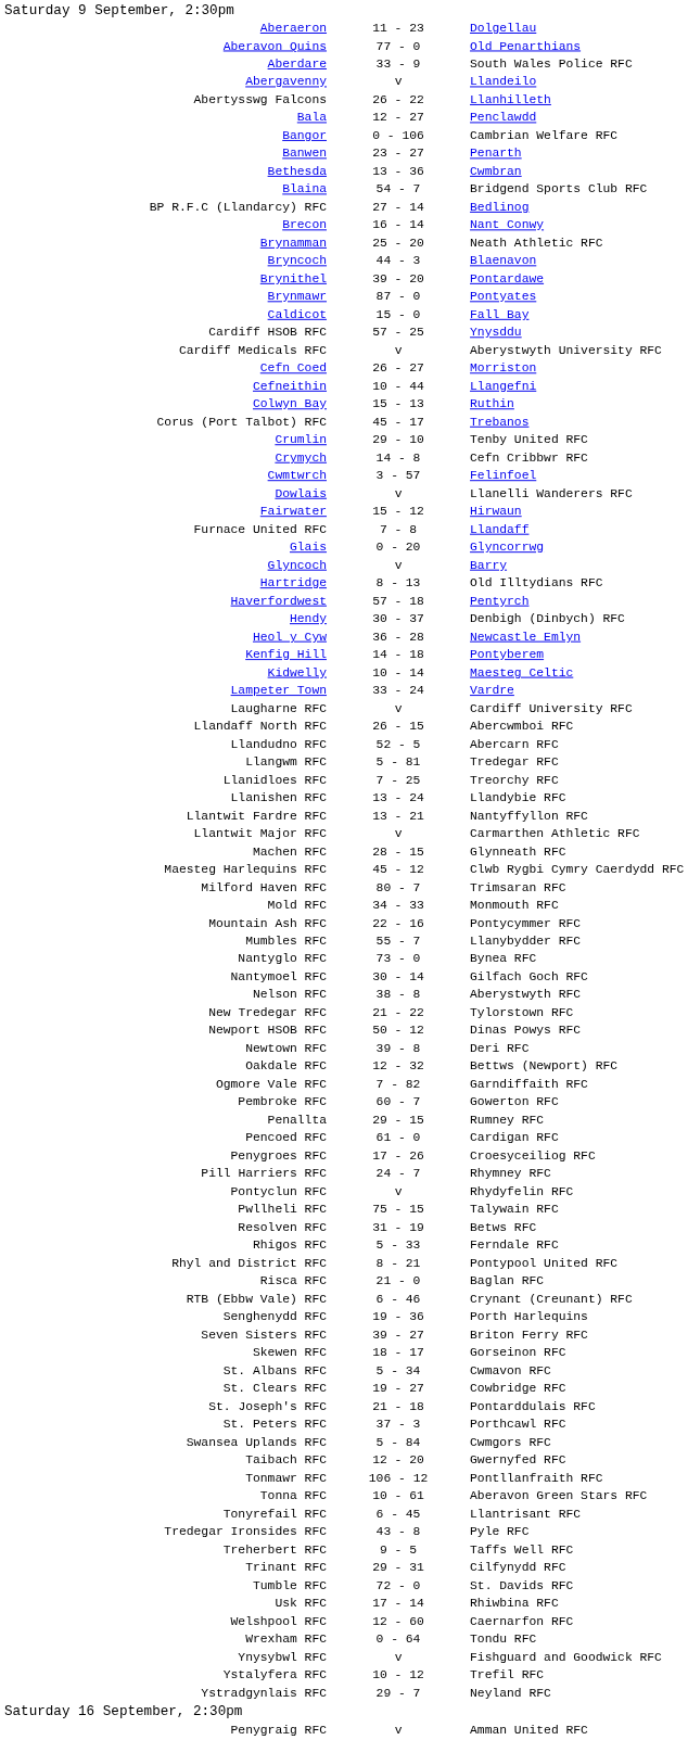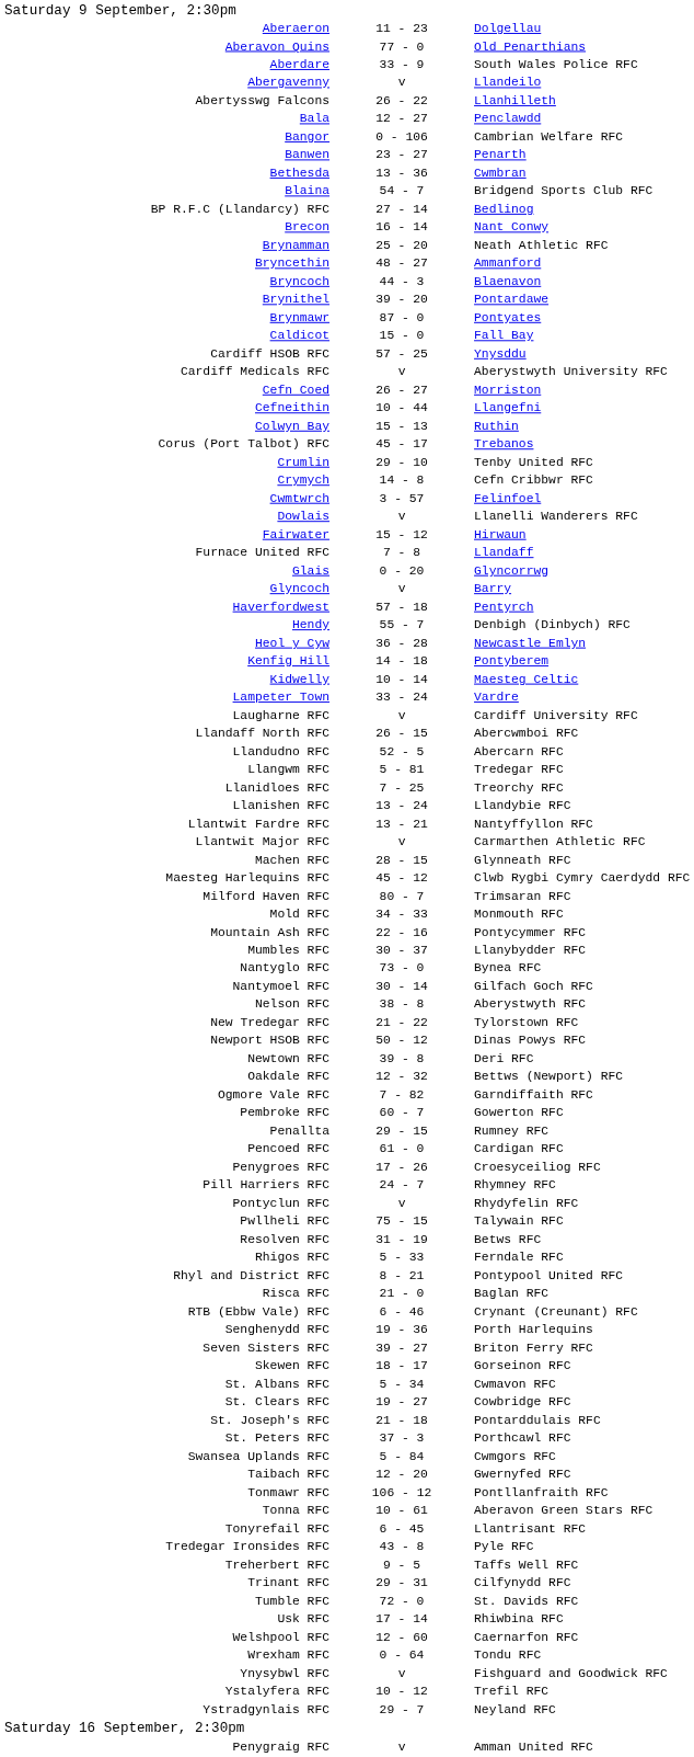+ row: Bryncethin | 48 - 27 | Ammanford
- row: Hartridge | 8 - 13 | Old Illtydians RFC
Hendy | column 2: 30 - 37 -> 55 - 7
Mumbles RFC | column 2: 55 - 7 -> 30 - 37
